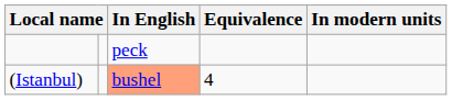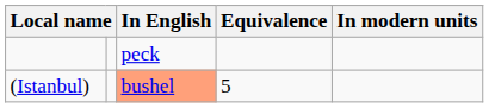(Istanbul) | Equivalence: 4 -> 5
